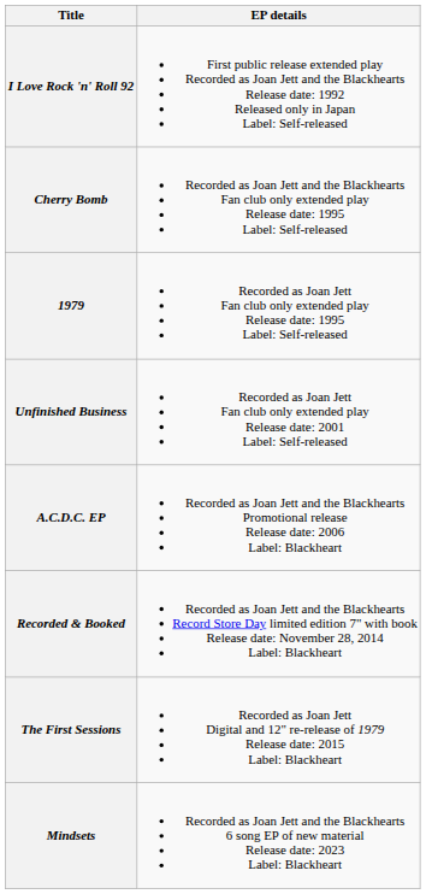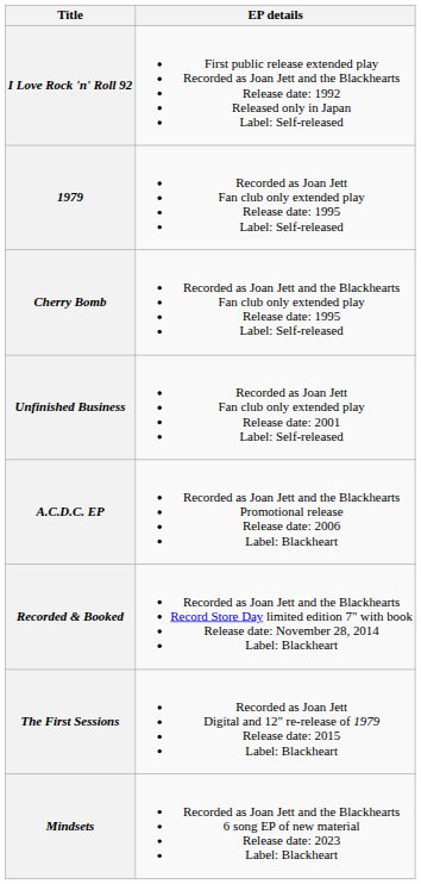rows swapped: 1979 <-> Cherry Bomb
